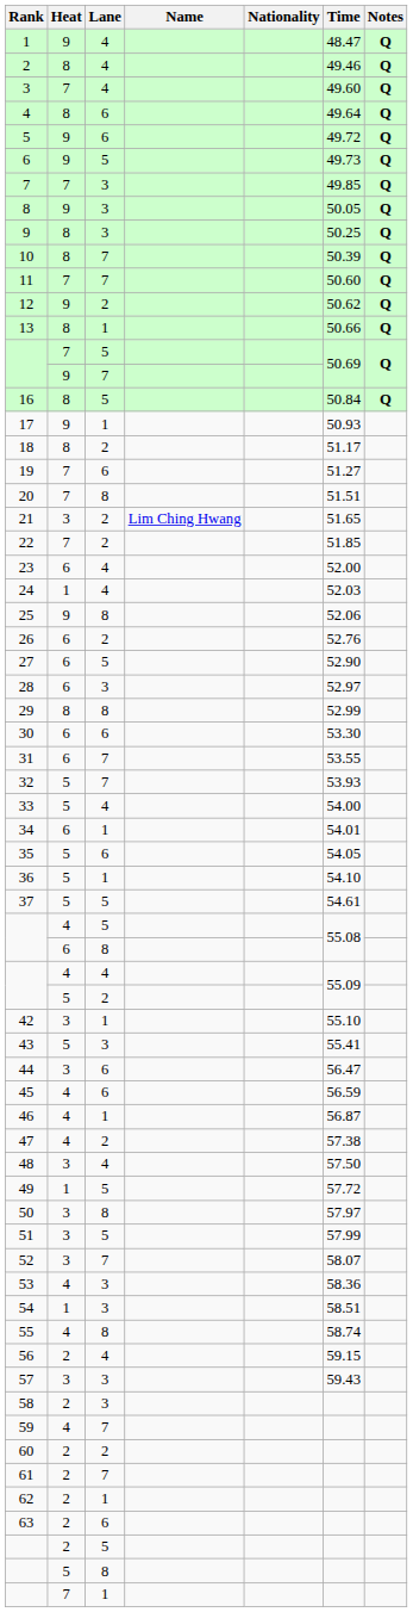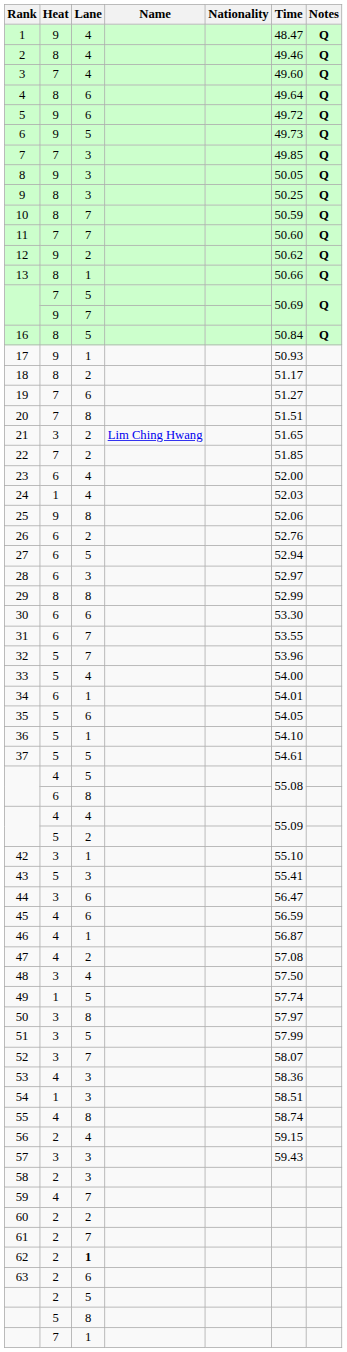10 | Time: 50.39 -> 50.59
27 | Time: 52.90 -> 52.94
32 | Time: 53.93 -> 53.96
47 | Time: 57.38 -> 57.08
49 | Time: 57.72 -> 57.74
62 | Lane: normal -> bold
